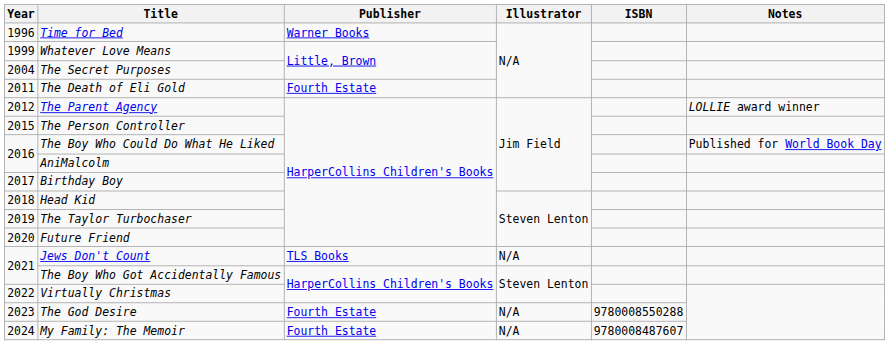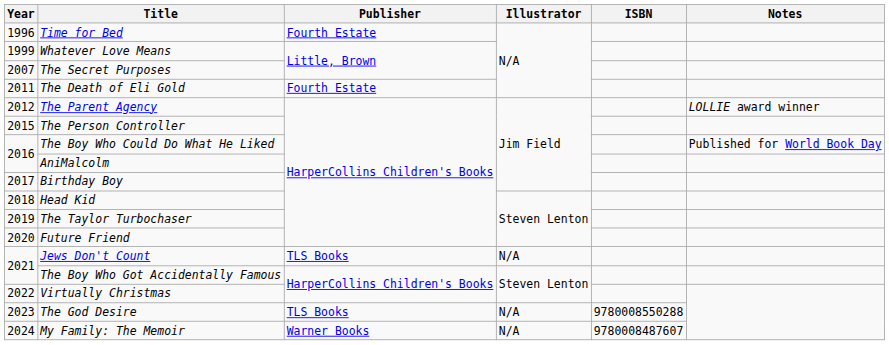Time for Bed | Publisher: Warner Books -> Fourth Estate
The Secret Purposes | Year: 2004 -> 2007
The God Desire | Publisher: Fourth Estate -> TLS Books
My Family: The Memoir | Publisher: Fourth Estate -> Warner Books
